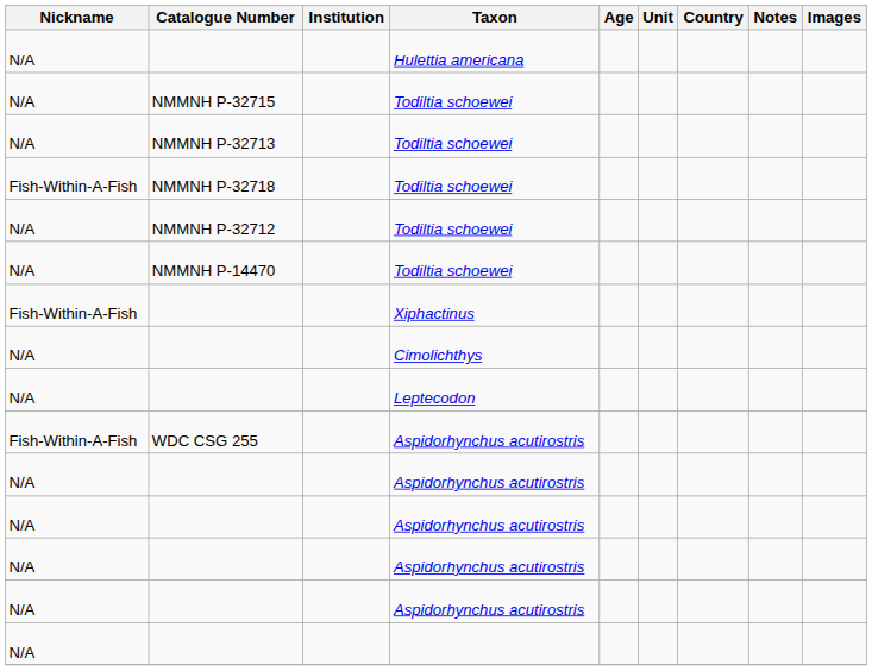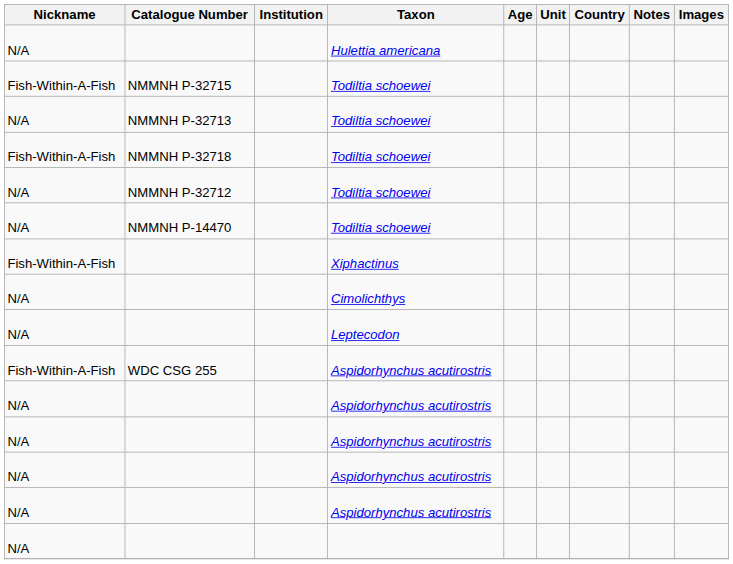NMMNH P-32715 | Nickname: N/A -> Fish-Within-A-Fish
